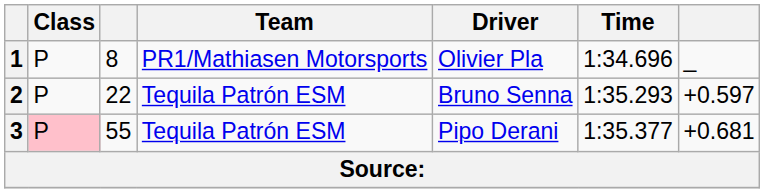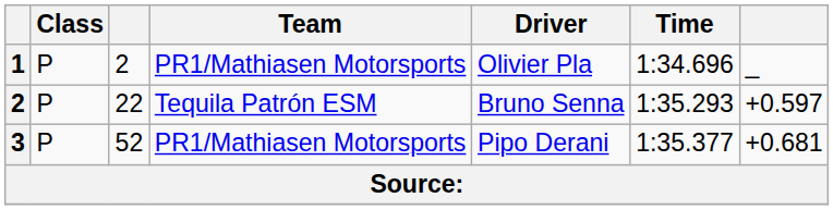1 | column 3: 8 -> 2
3 | Class: pink background -> no background
3 | column 3: 55 -> 52
3 | Team: Tequila Patrón ESM -> PR1/Mathiasen Motorsports
